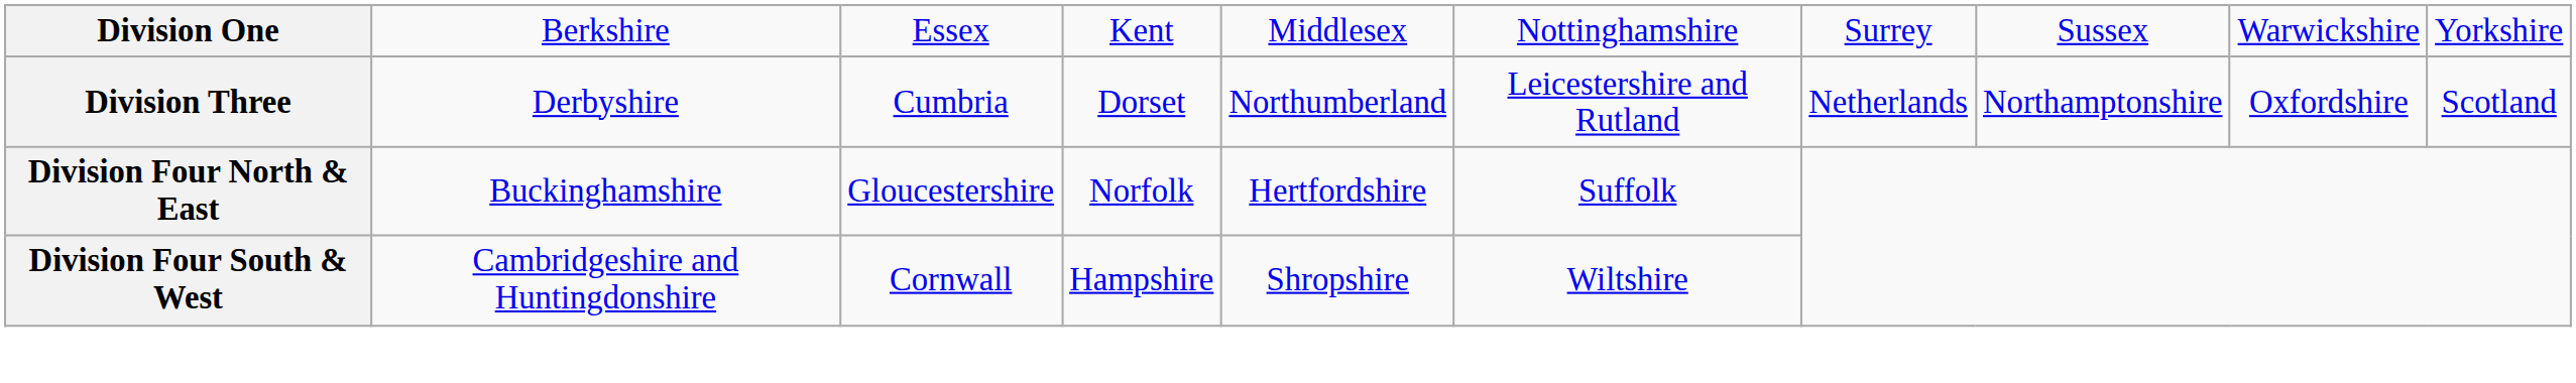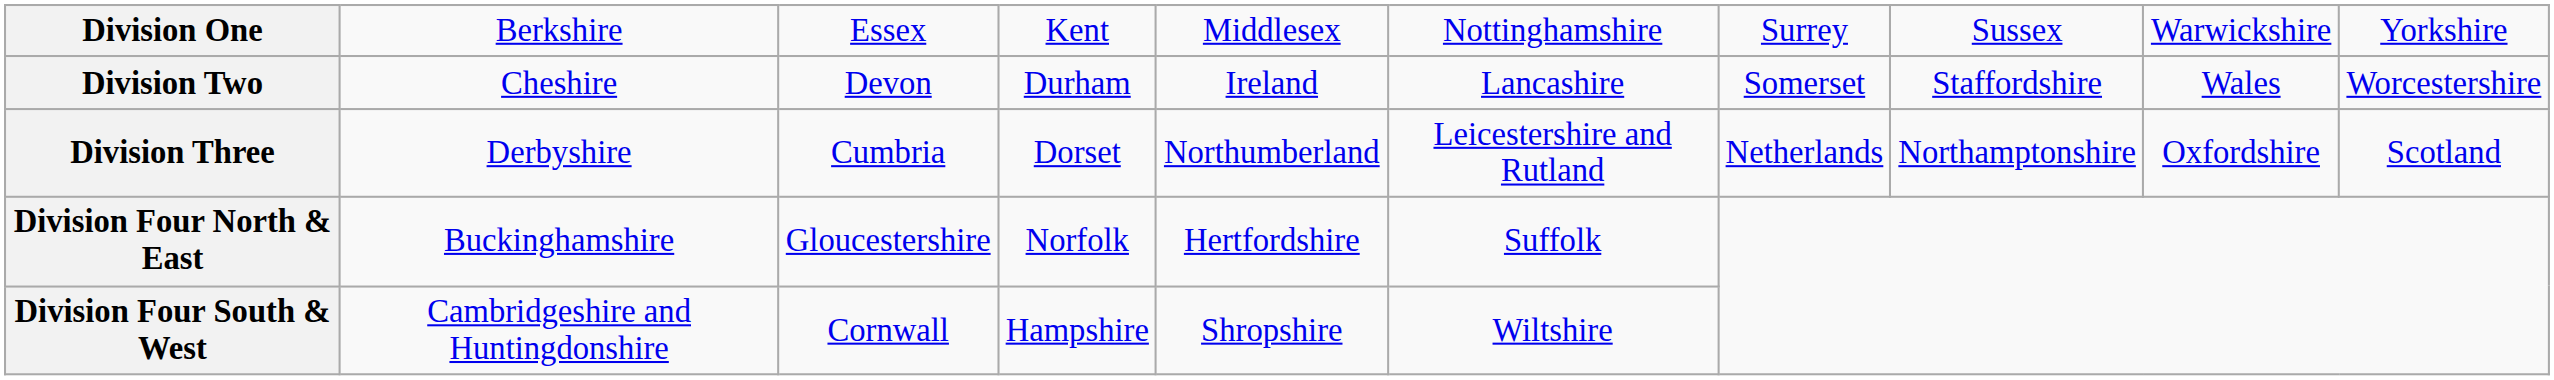+ row: Division Two | Cheshire | Devon | Durham | Ireland | Lancashire | Somerset | Staffordshire | Wales | Worcestershire
